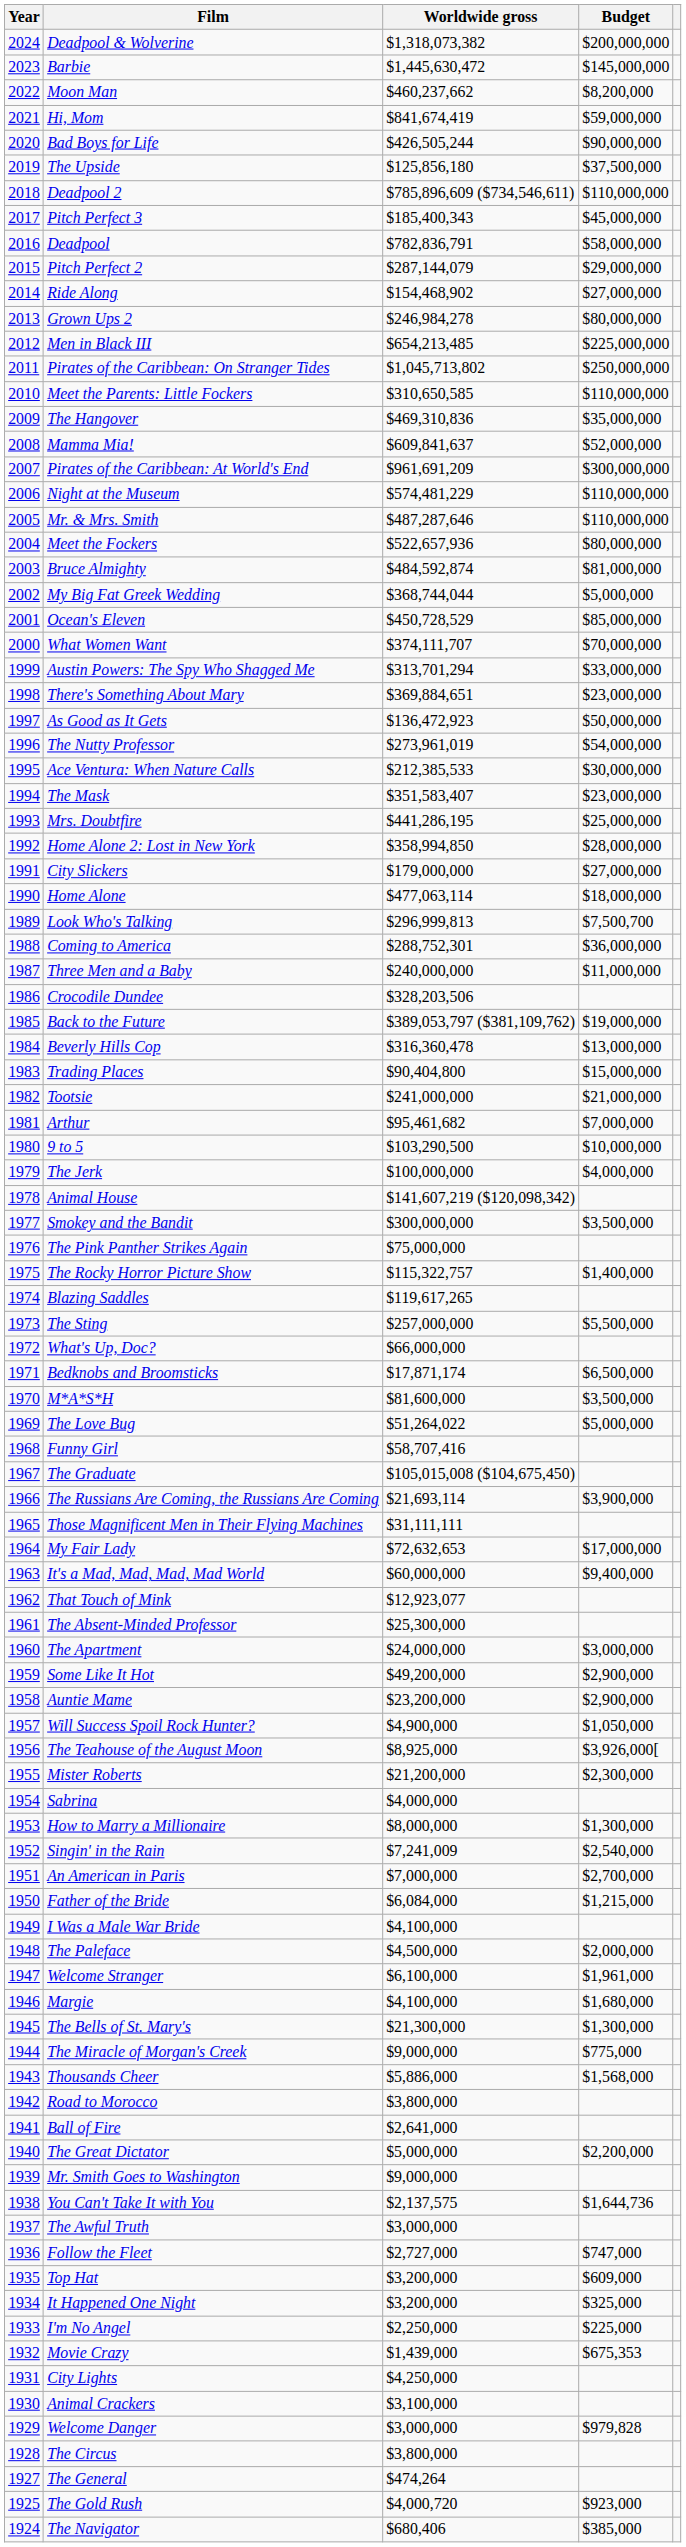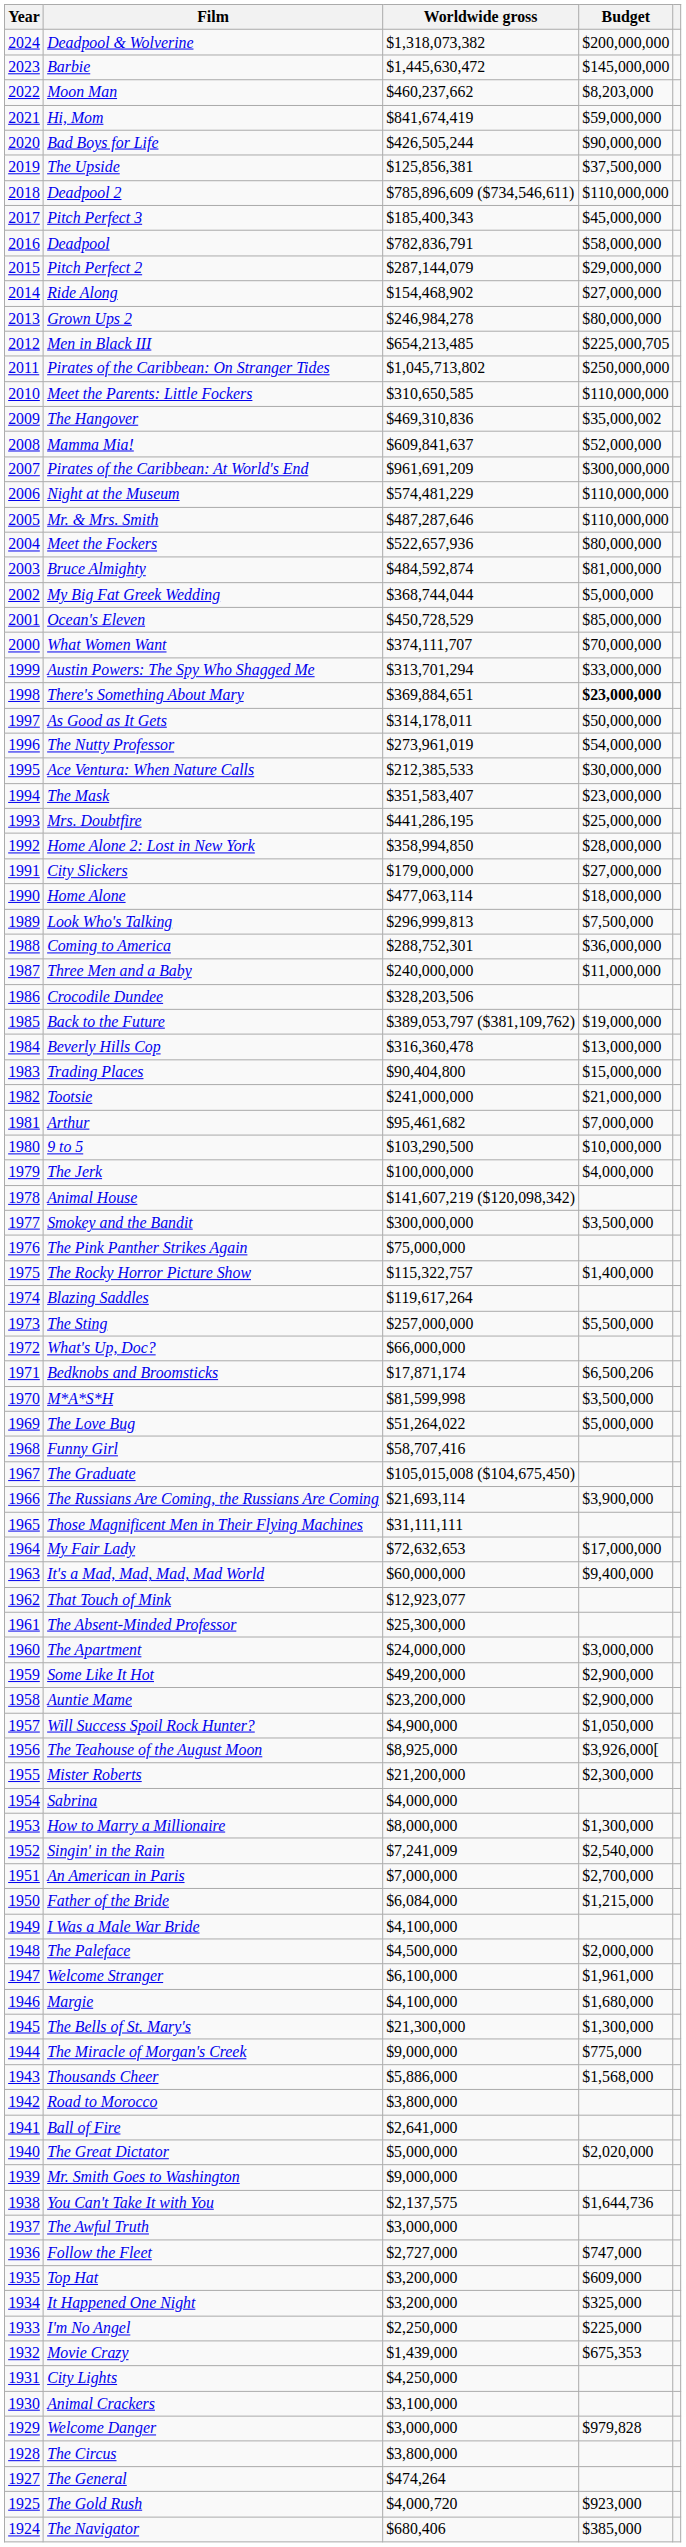Moon Man | Budget: $8,200,000 -> $8,203,000
The Upside | Worldwide gross: $125,856,180 -> $125,856,381
Men in Black III | Budget: $225,000,000 -> $225,000,705
The Hangover | Budget: $35,000,000 -> $35,000,002
There's Something About Mary | Budget: normal -> bold
As Good as It Gets | Worldwide gross: $136,472,923 -> $314,178,011
Look Who's Talking | Budget: $7,500,700 -> $7,500,000
Blazing Saddles | Worldwide gross: $119,617,265 -> $119,617,264
Bedknobs and Broomsticks | Budget: $6,500,000 -> $6,500,206
M*A*S*H | Worldwide gross: $81,600,000 -> $81,599,998
The Great Dictator | Budget: $2,200,000 -> $2,020,000
